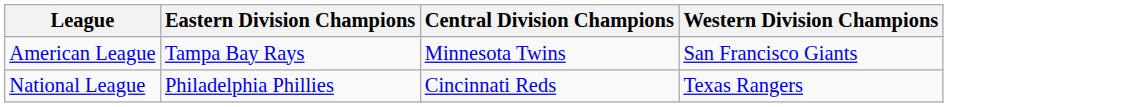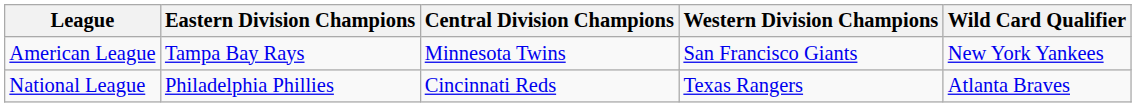+ column: Wild Card Qualifier | New York Yankees | Atlanta Braves
